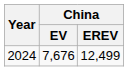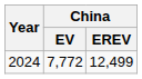2024 | China / EV: 7,676 -> 7,772
